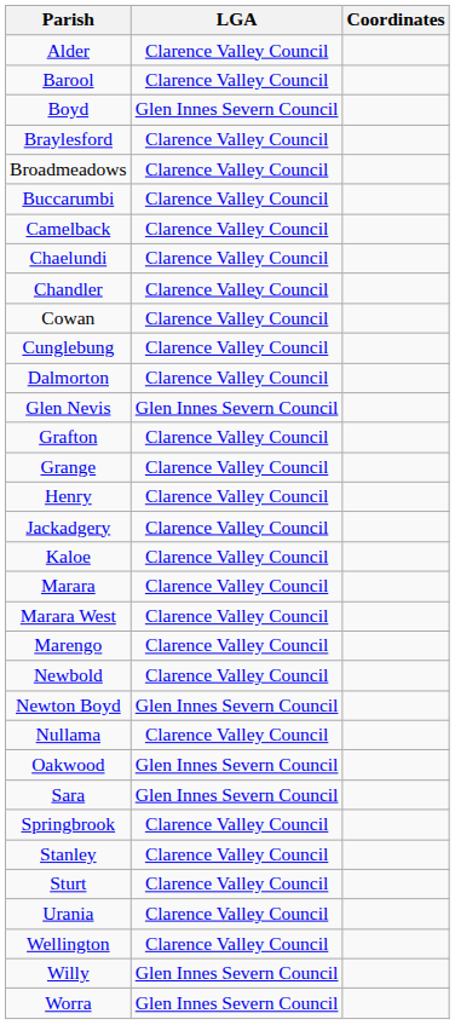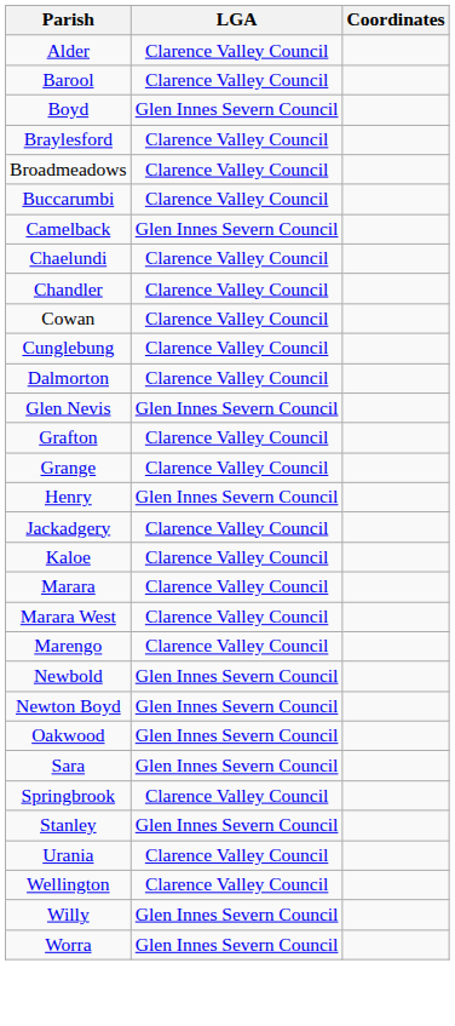Camelback | LGA: Clarence Valley Council -> Glen Innes Severn Council
Henry | LGA: Clarence Valley Council -> Glen Innes Severn Council
Newbold | LGA: Clarence Valley Council -> Glen Innes Severn Council
- row: Nullama | Clarence Valley Council
Stanley | LGA: Clarence Valley Council -> Glen Innes Severn Council
- row: Sturt | Clarence Valley Council
